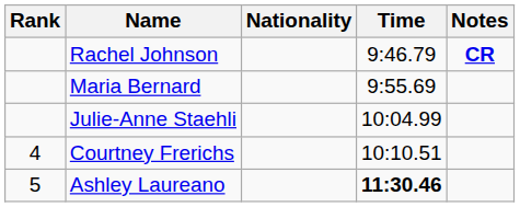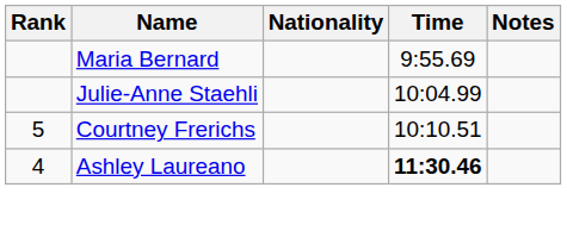- row: Rachel Johnson | 9:46.79 | CR
Courtney Frerichs | Rank: 4 -> 5
Ashley Laureano | Rank: 5 -> 4
